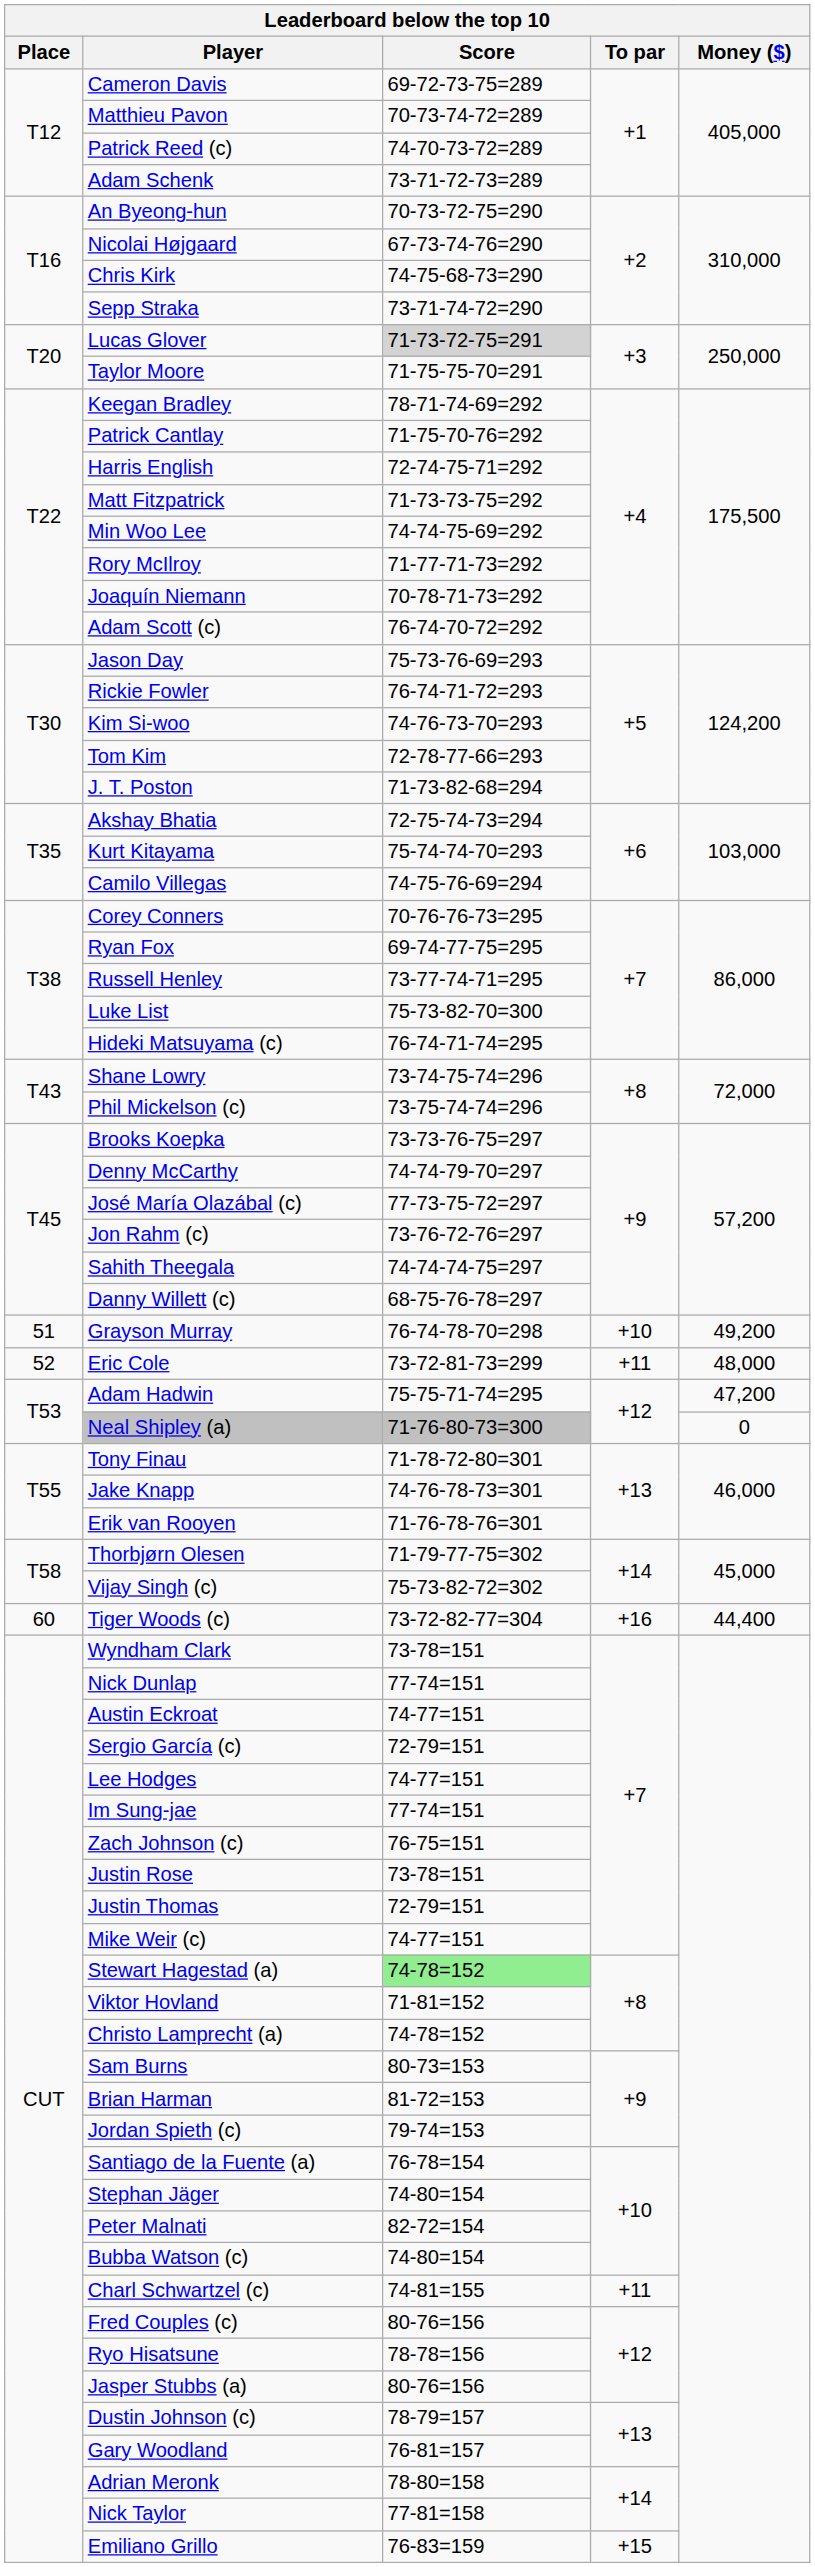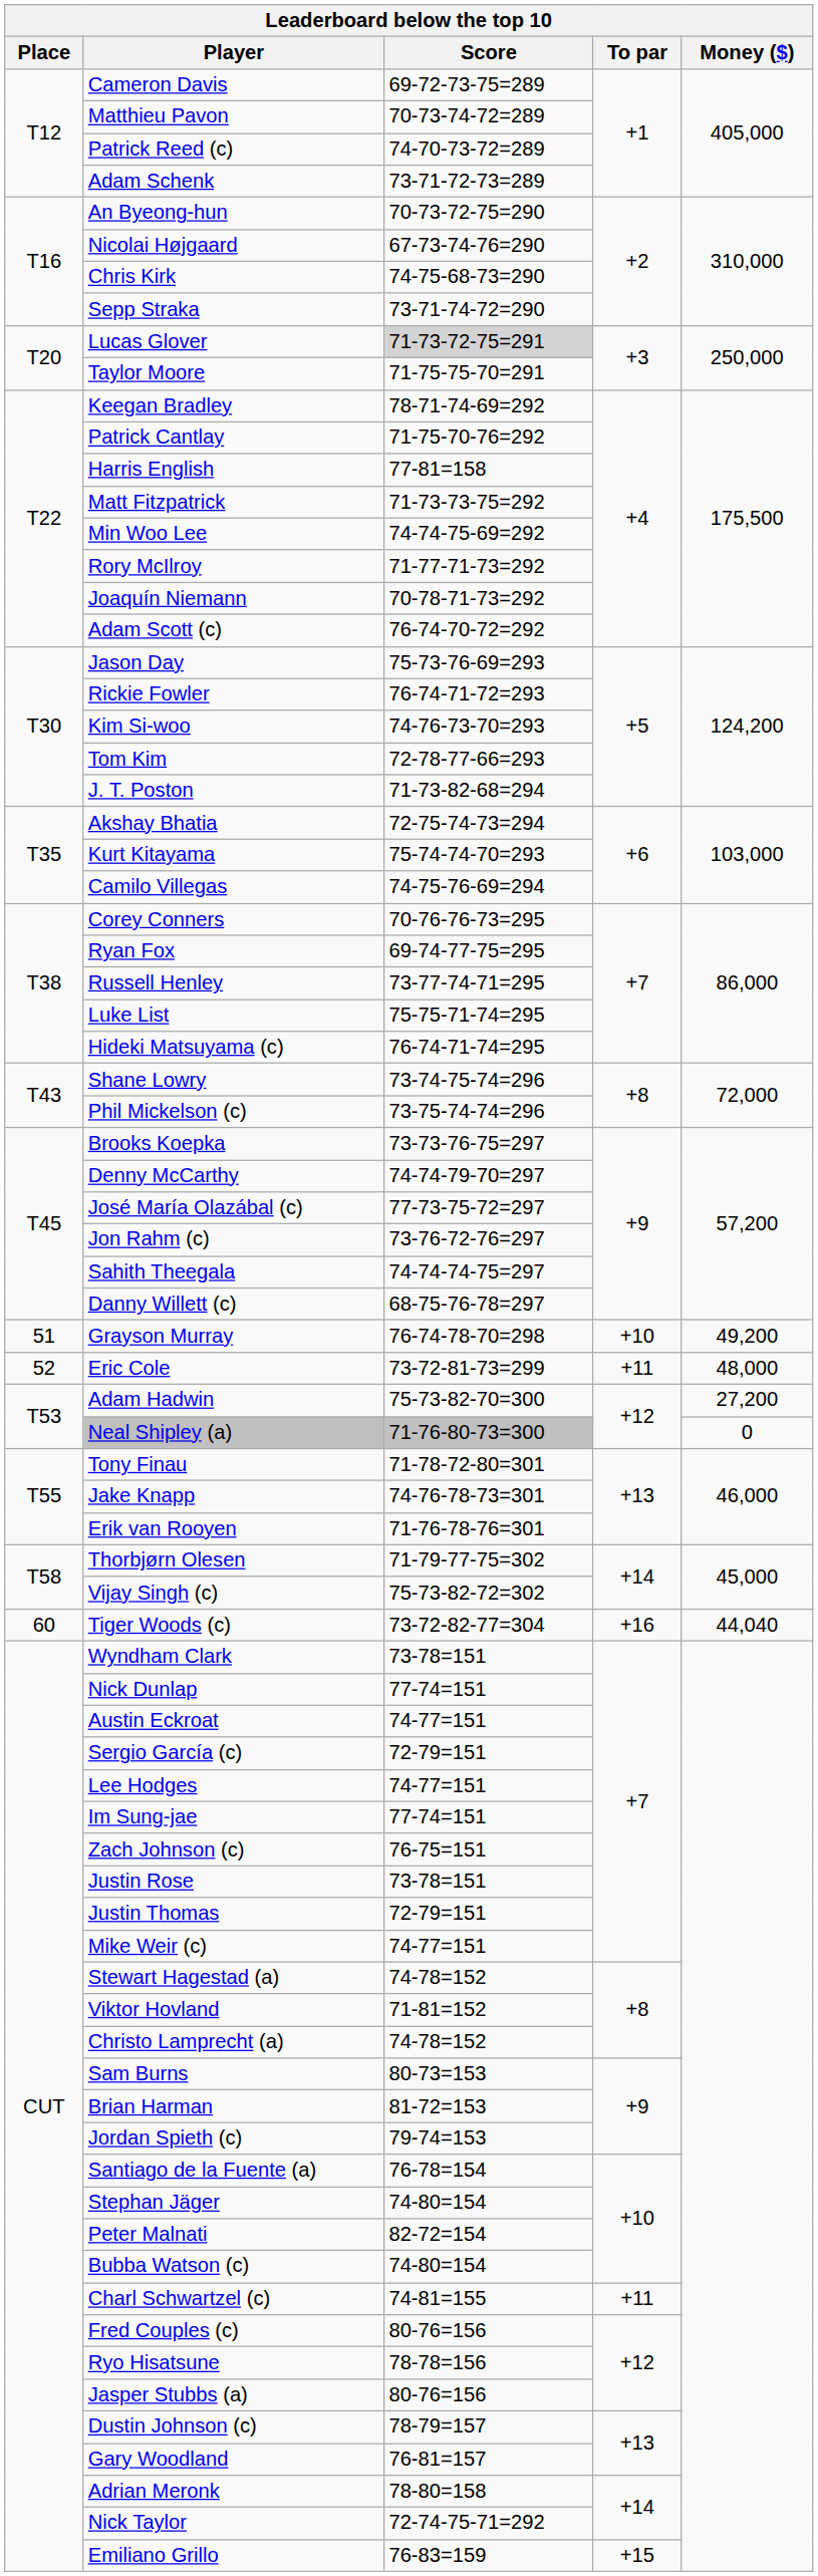Harris English | Score: 72-74-75-71=292 -> 77-81=158
Luke List | Score: 75-73-82-70=300 -> 75-75-71-74=295
Adam Hadwin | Score: 75-75-71-74=295 -> 75-73-82-70=300
Adam Hadwin | Money ($): 47,200 -> 27,200
Tiger Woods (c) | Money ($): 44,400 -> 44,040
Stewart Hagestad (a) | Score: lightgreen background -> no background
Nick Taylor | Score: 77-81=158 -> 72-74-75-71=292
